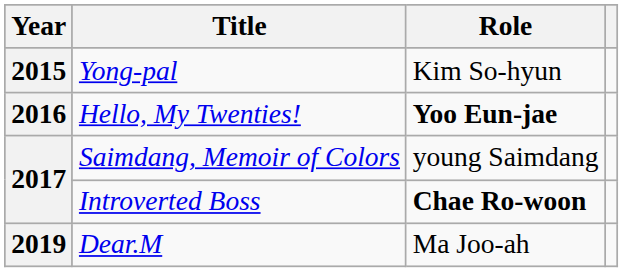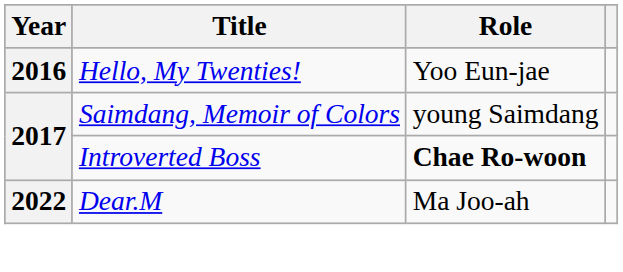- row: 2015 | Yong-pal | Kim So-hyun
Hello, My Twenties! | Role: bold -> normal
Dear.M | Year: 2019 -> 2022
